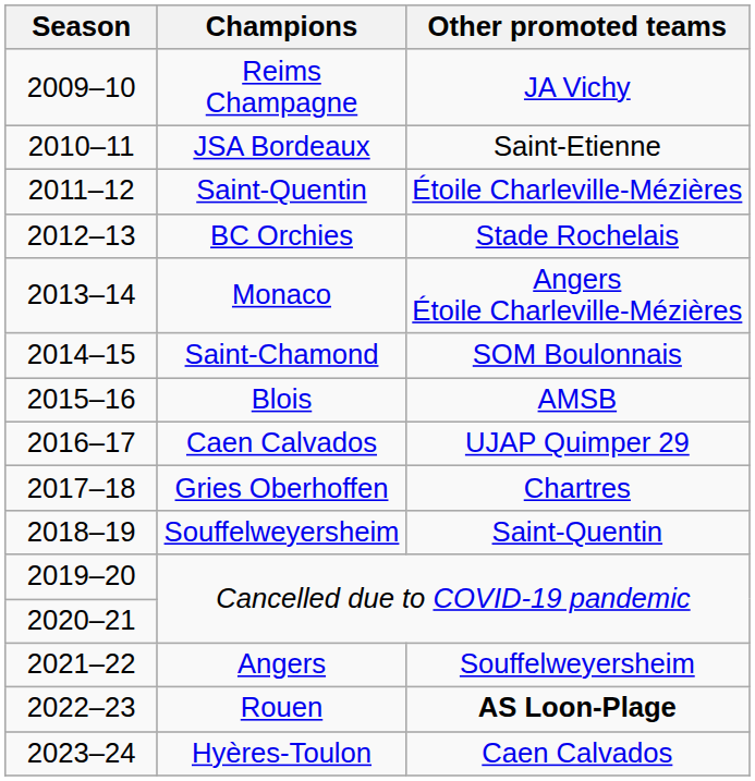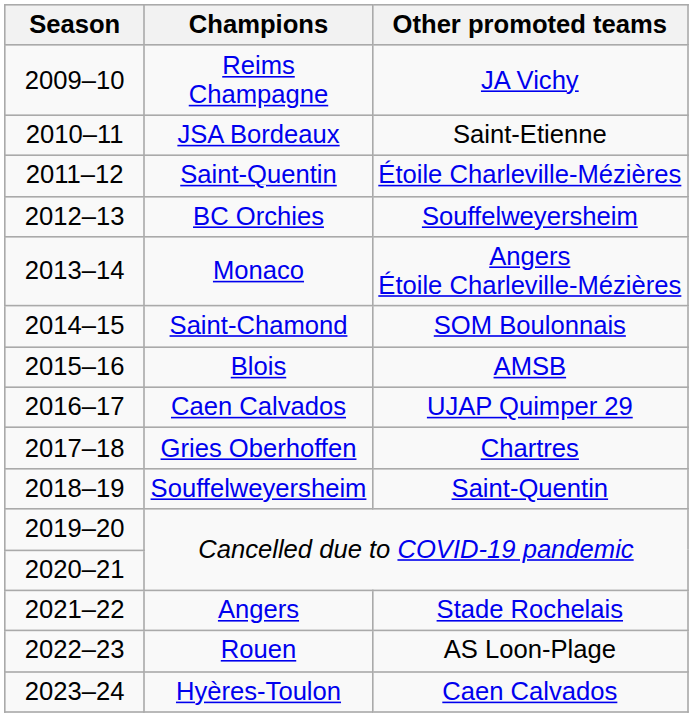BC Orchies | Other promoted teams: Stade Rochelais -> Souffelweyersheim
Angers | Other promoted teams: Souffelweyersheim -> Stade Rochelais
Rouen | Other promoted teams: bold -> normal
